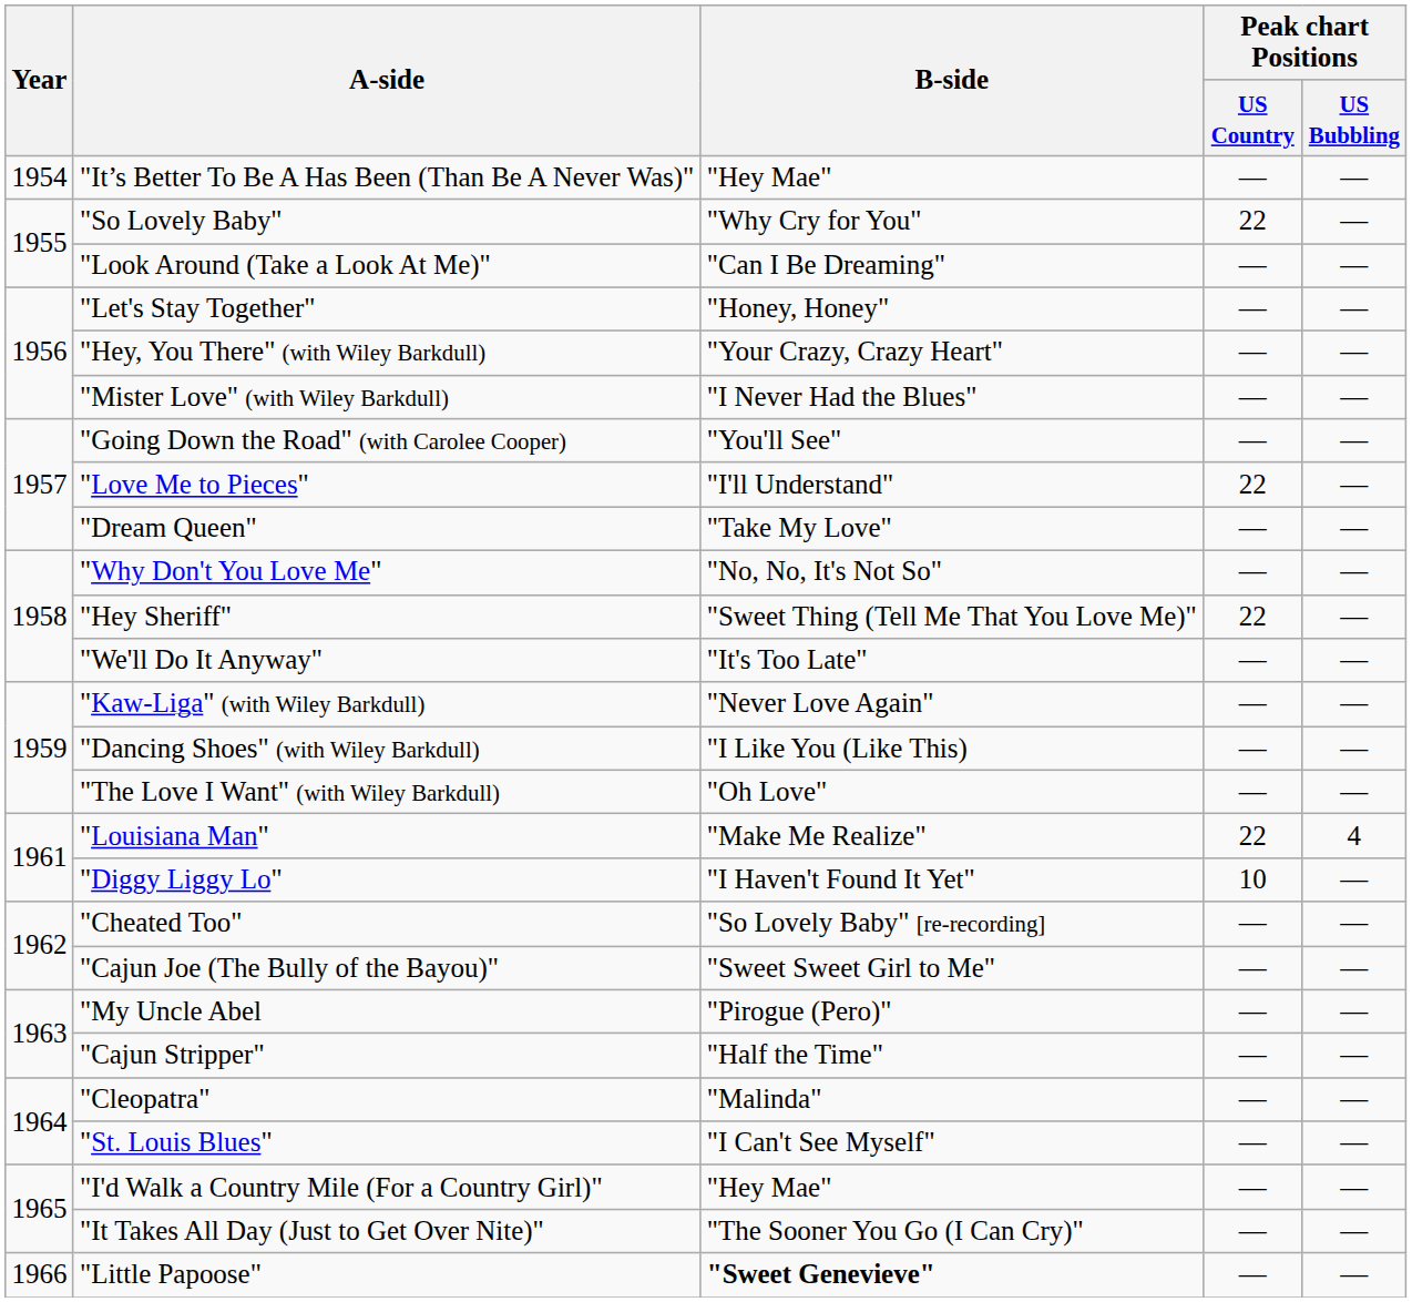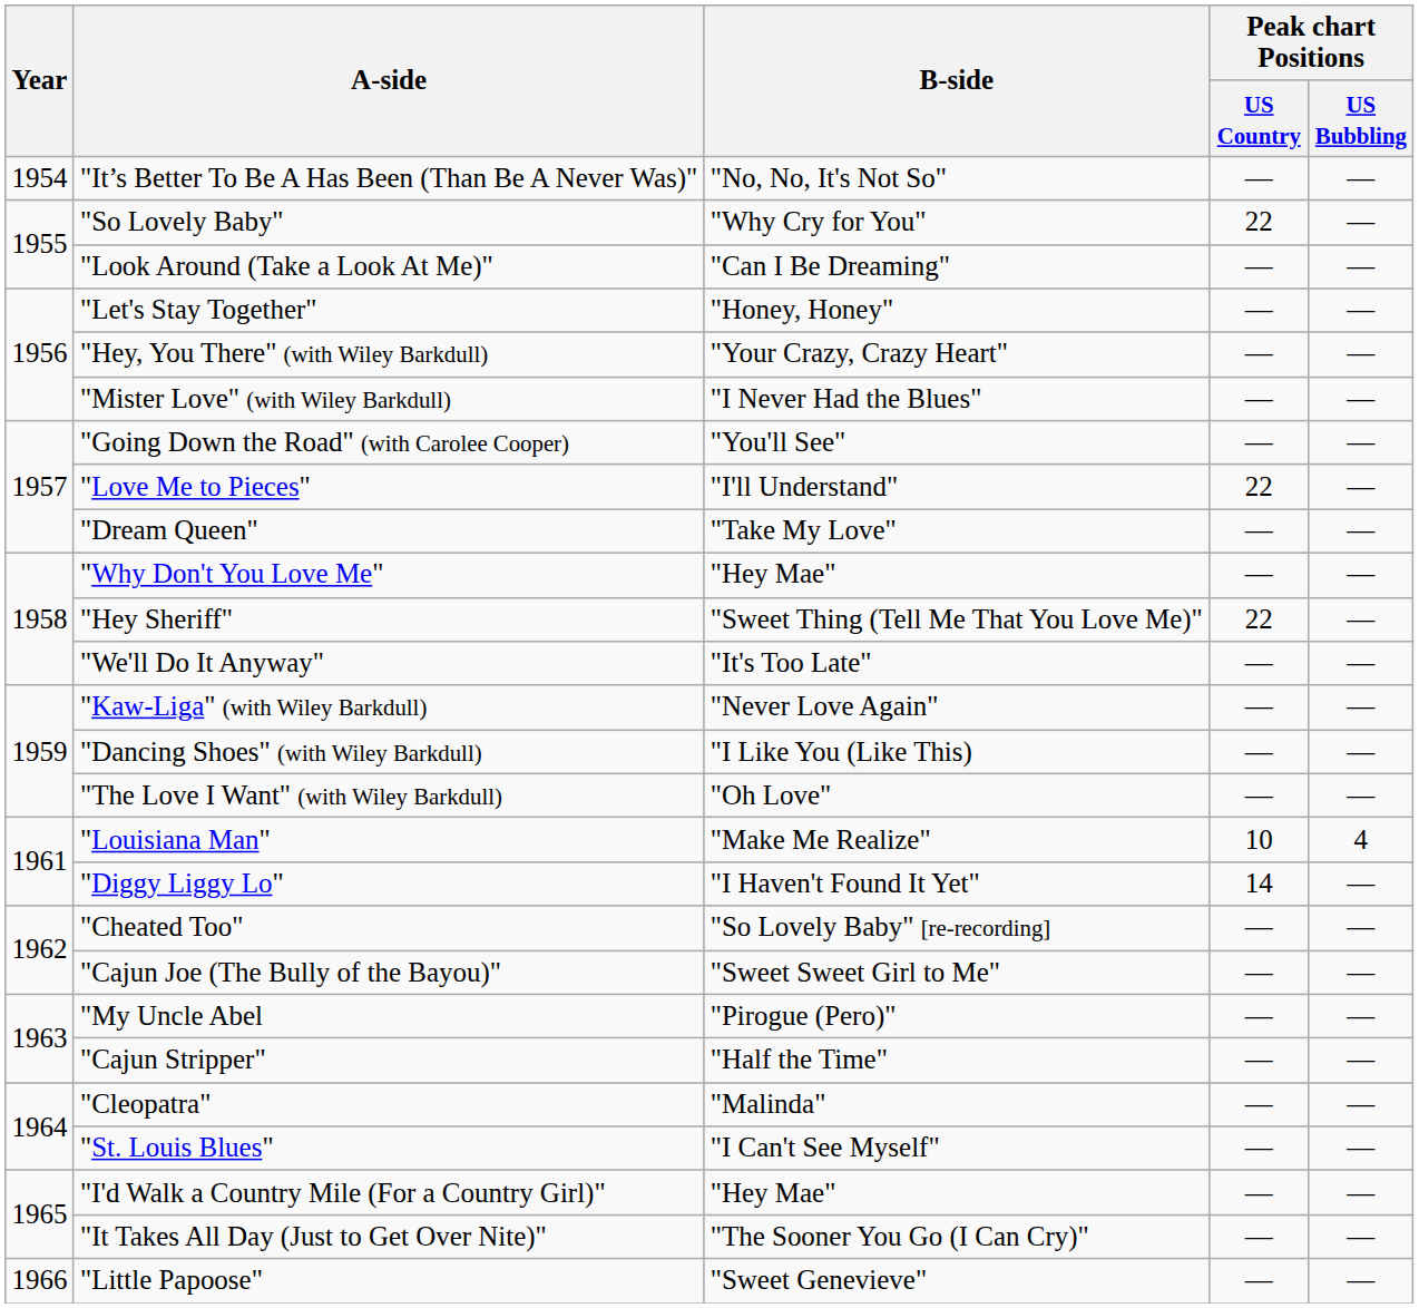"It’s Better To Be A Has Been (Than Be A Never Was)" | B-side: "Hey Mae" -> "No, No, It's Not So"
"Why Don't You Love Me" | B-side: "No, No, It's Not So" -> "Hey Mae"
"Louisiana Man" | Peak chart Positions / US Country: 22 -> 10
"Diggy Liggy Lo" | Peak chart Positions / US Country: 10 -> 14
"Little Papoose" | B-side: bold -> normal
